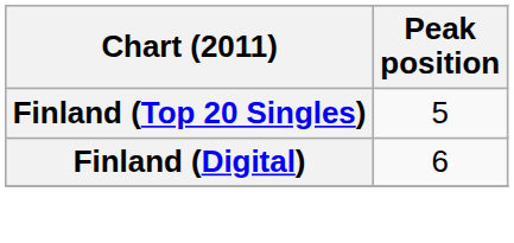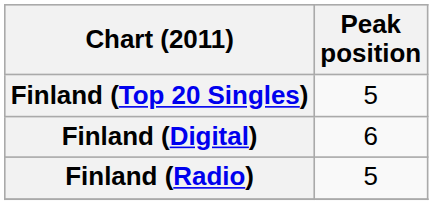+ row: Finland (Radio) | 5
